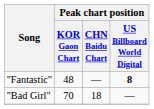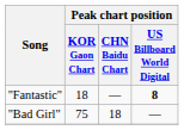"Fantastic" | Peak chart position / KOR Gaon Chart: 48 -> 18
"Bad Girl" | Peak chart position / KOR Gaon Chart: 70 -> 75
